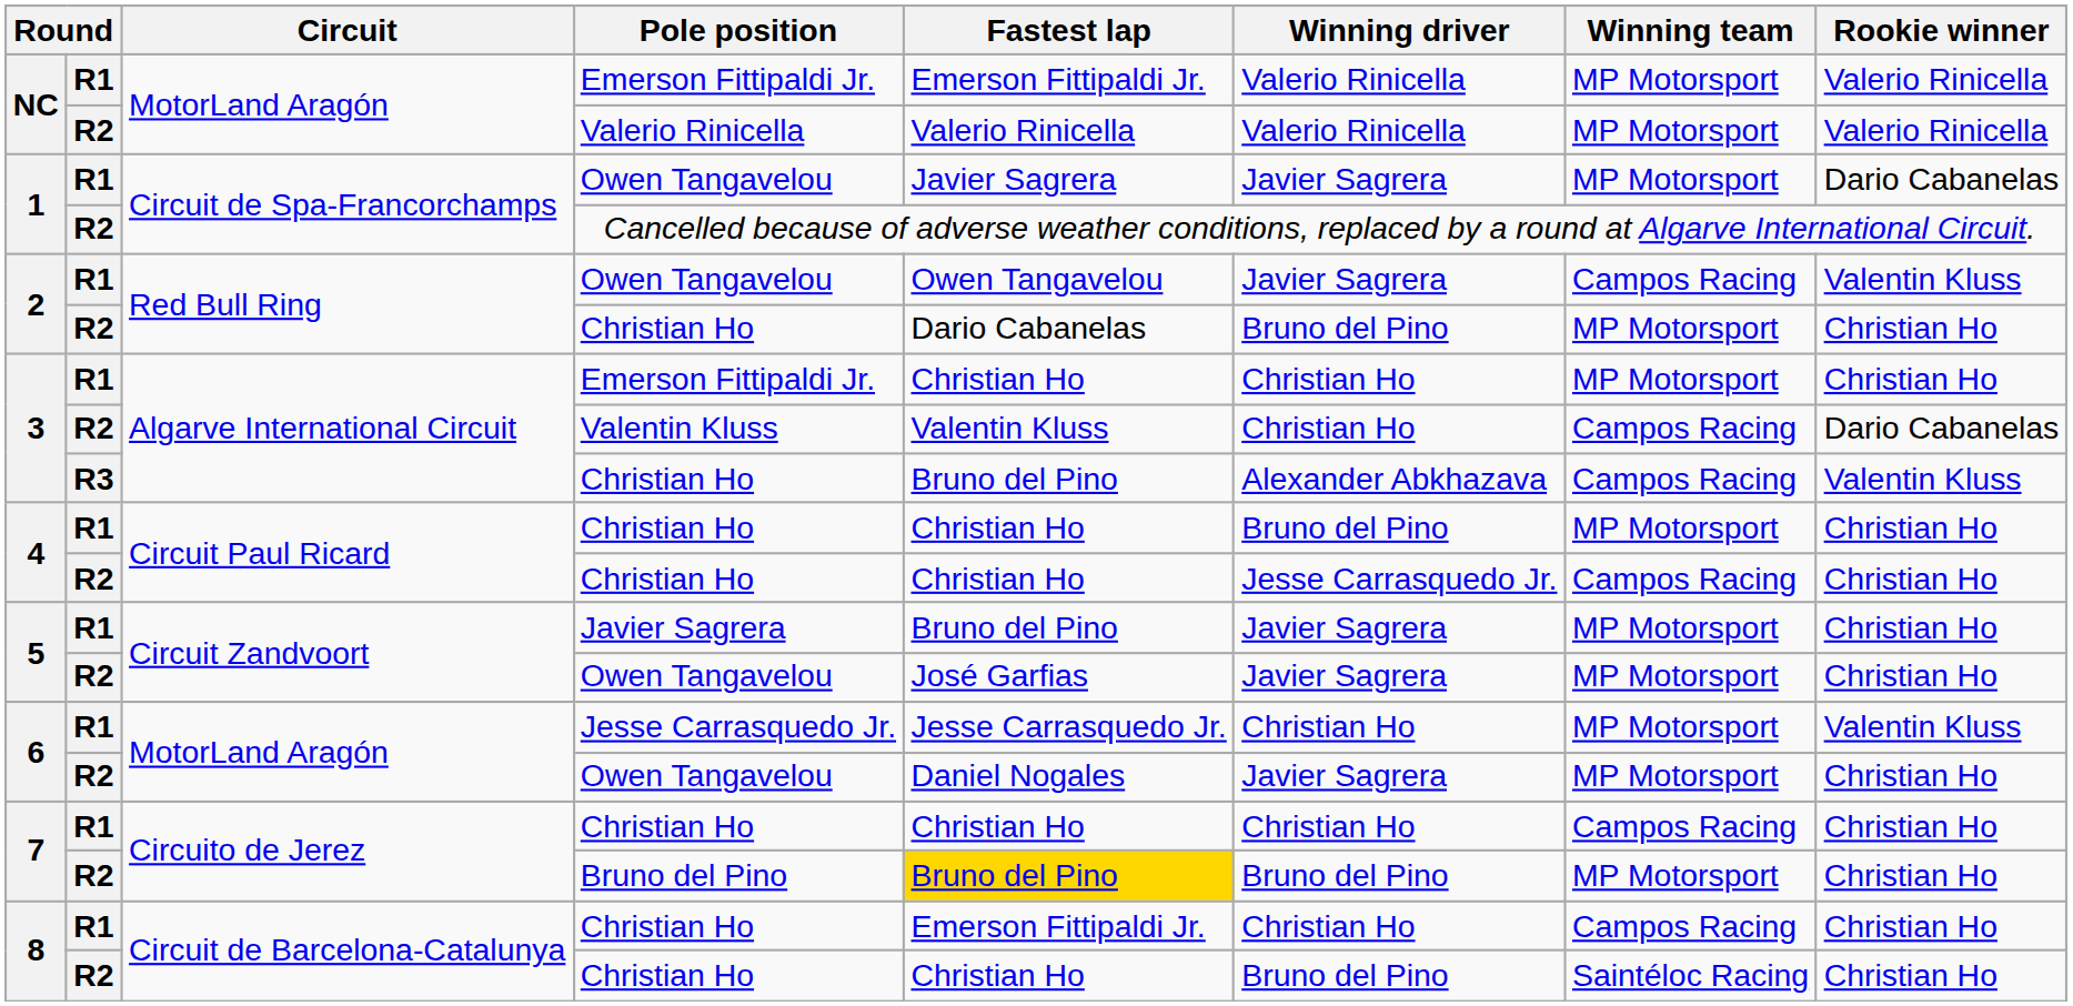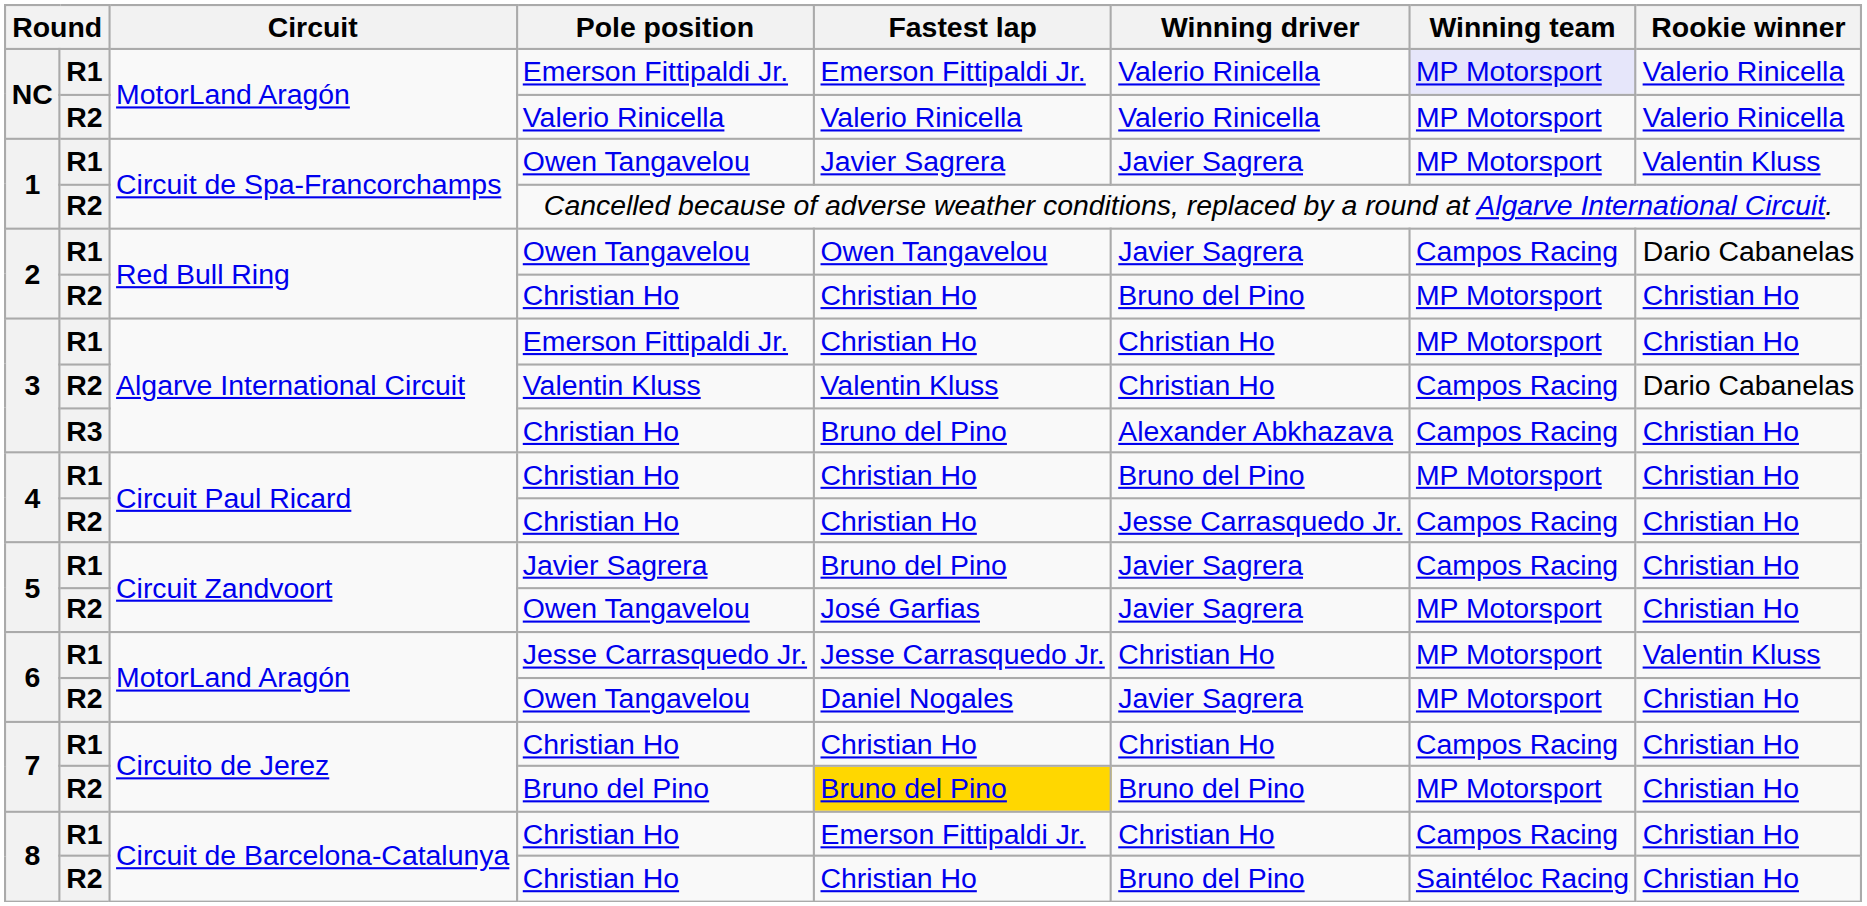NC / R1 | Winning team: no background -> lavender background
1 / R1 | Rookie winner: Dario Cabanelas -> Valentin Kluss
2 / R1 | Rookie winner: Valentin Kluss -> Dario Cabanelas
2 / R2 | Fastest lap: Dario Cabanelas -> Christian Ho
3 / R3 | Rookie winner: Valentin Kluss -> Christian Ho
5 / R1 | Winning team: MP Motorsport -> Campos Racing
